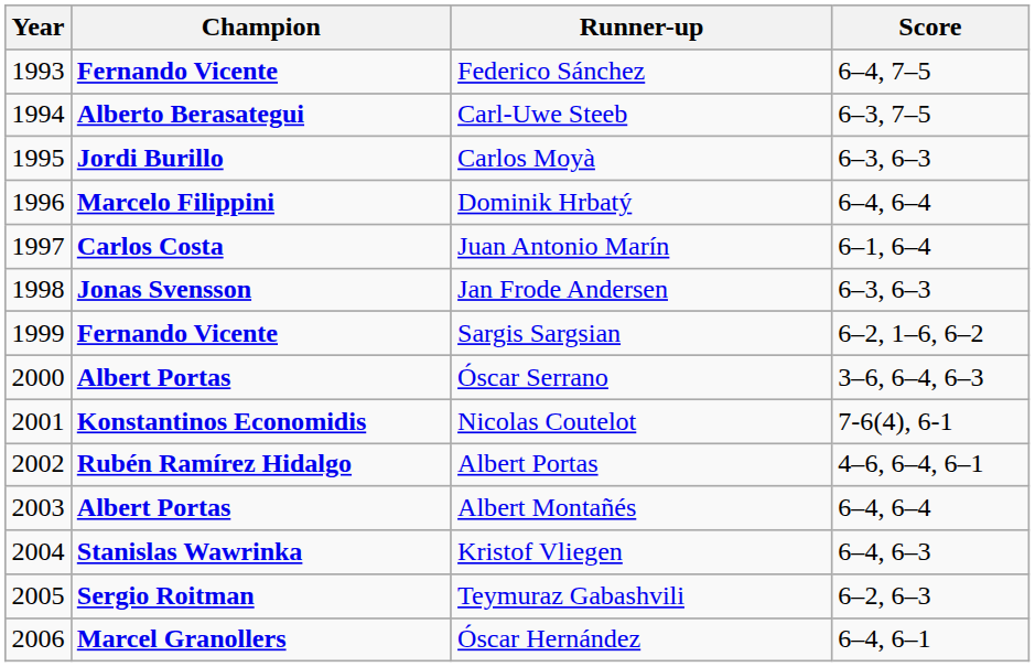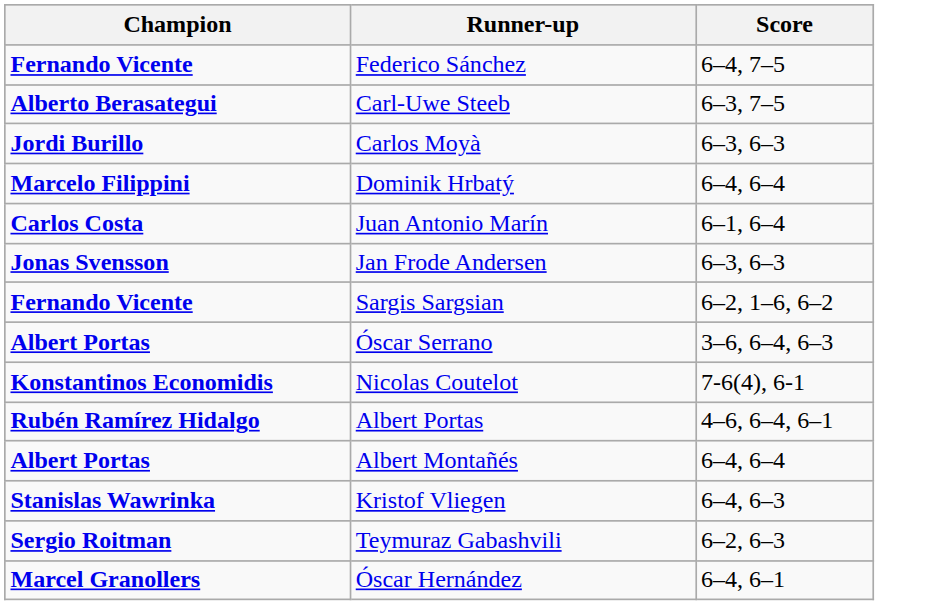- column: Year | 1993 | 1994 | 1995 | 1996 | 1997 | 1998 | 1999 | 2000 | 2001 | 2002 | 2003 | 2004 | 2005 | 2006
